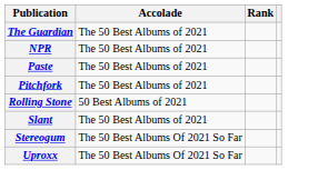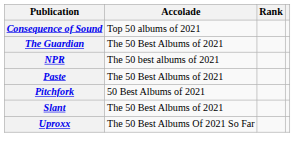+ row: Consequence of Sound | Top 50 albums of 2021
NPR | Accolade: The 50 Best Albums of 2021 -> The 50 best albums of 2021
Pitchfork | Accolade: The 50 Best Albums of 2021 -> 50 Best Albums of 2021
- row: Rolling Stone | 50 Best Albums of 2021
- row: Stereogum | The 50 Best Albums Of 2021 So Far
